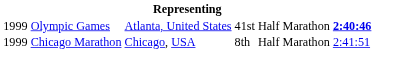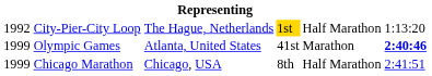+ row: 1992 | City-Pier-City Loop | The Hague, Netherlands | 1st | Half Marathon | 1:13:20
Olympic Games | column 5: Half Marathon -> Marathon
